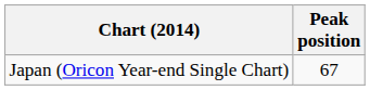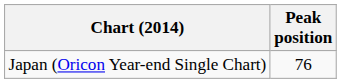Japan (Oricon Year-end Single Chart) | Peak position: 67 -> 76
